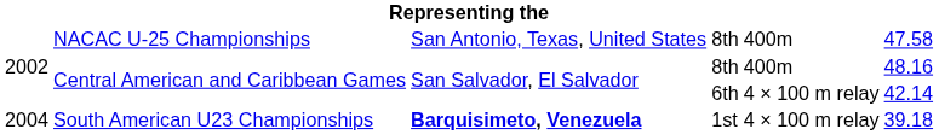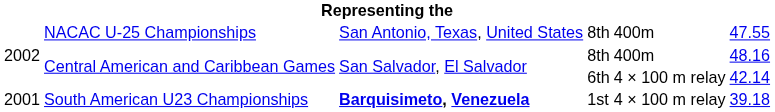NACAC U-25 Championships | column 6: 47.58 -> 47.55
South American U23 Championships | column 1: 2004 -> 2001
